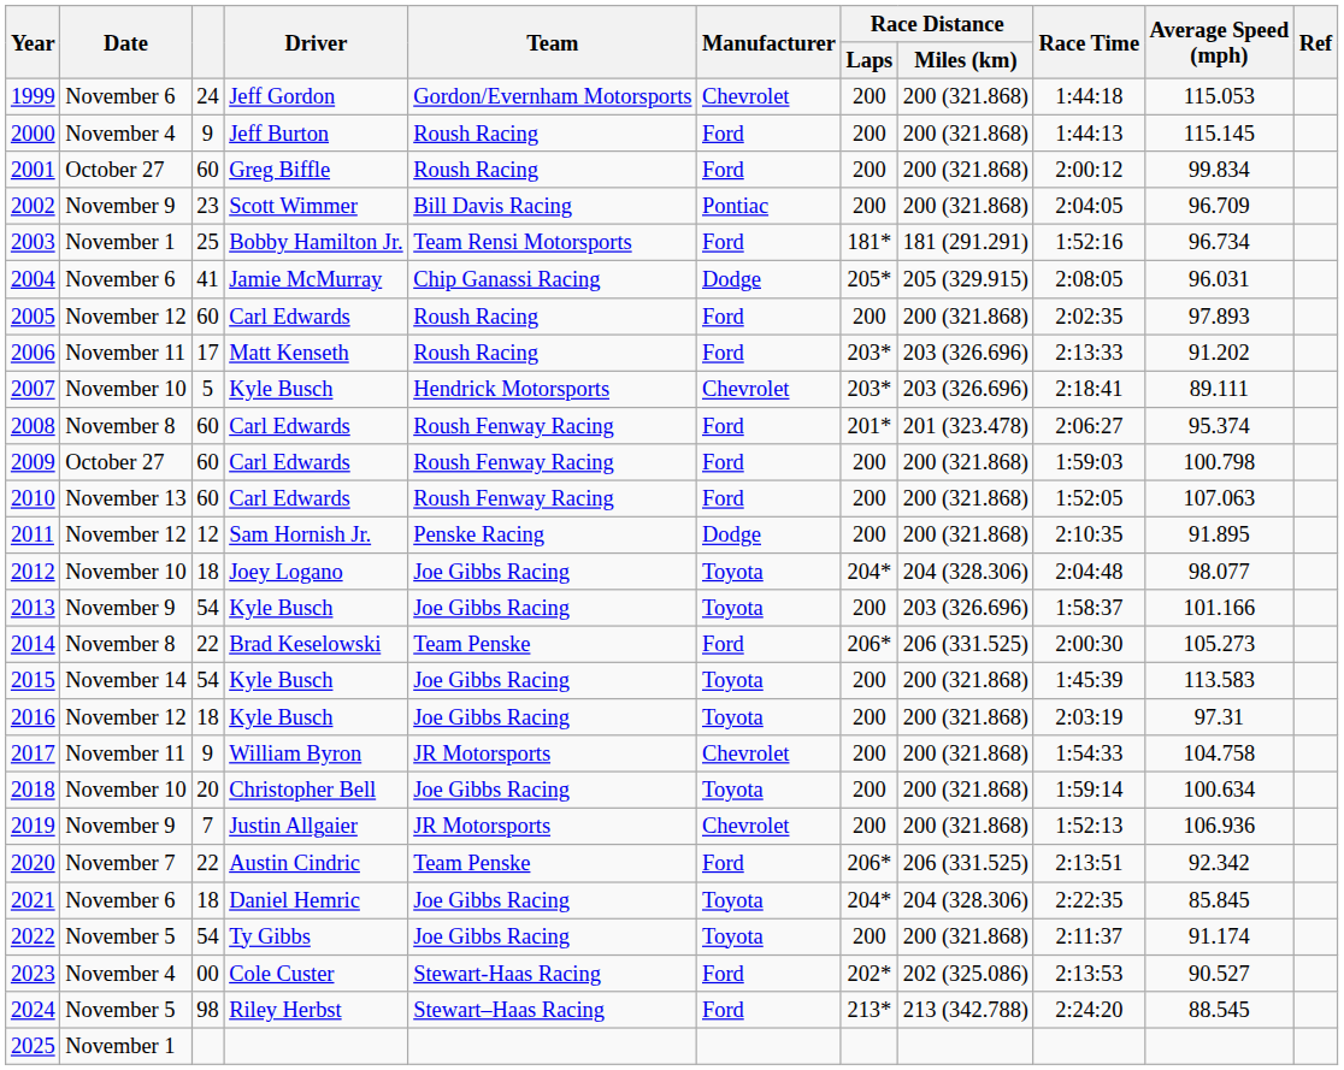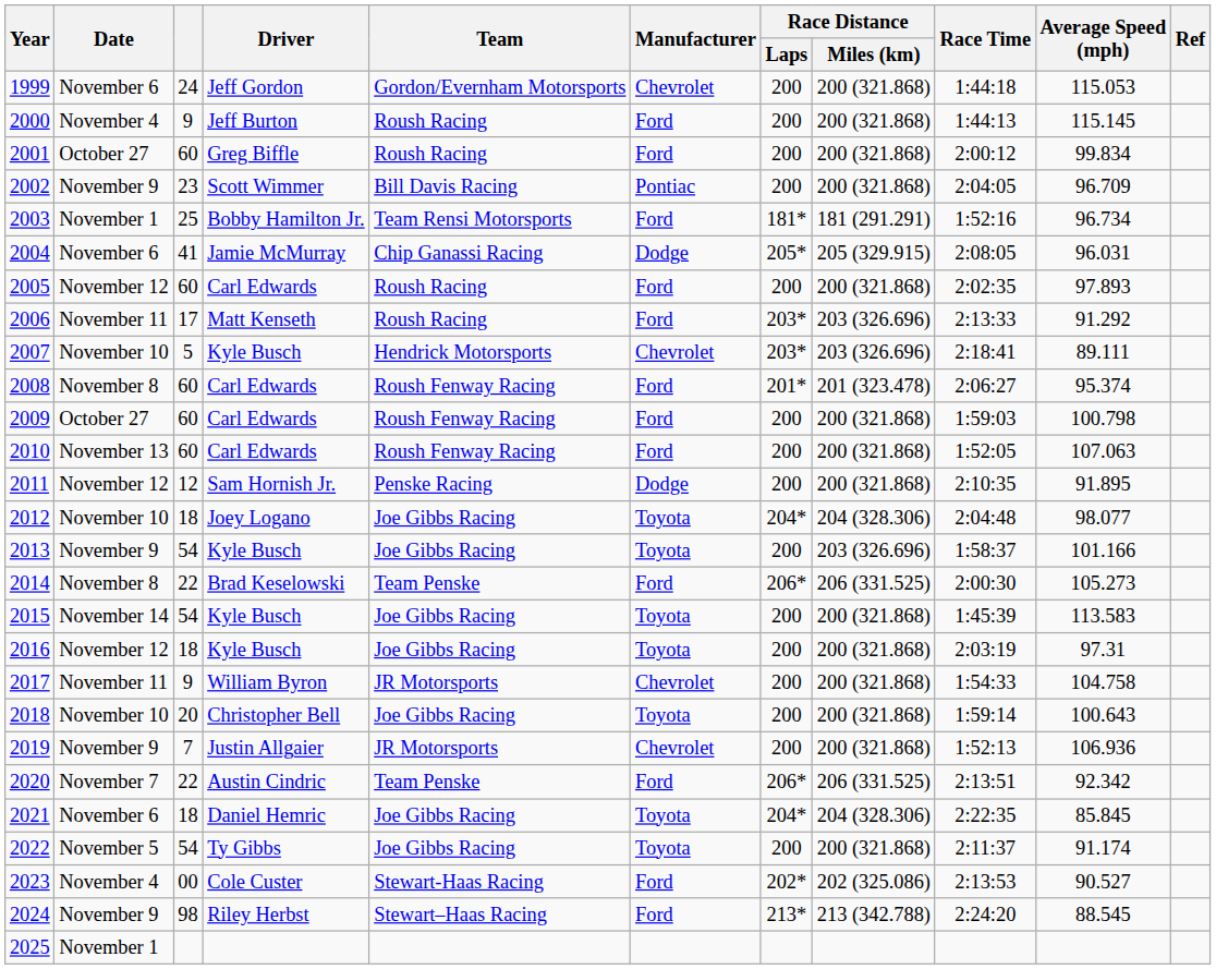2006 | Average Speed (mph): 91.202 -> 91.292
2018 | Average Speed (mph): 100.634 -> 100.643
2024 | Date: November 5 -> November 9
